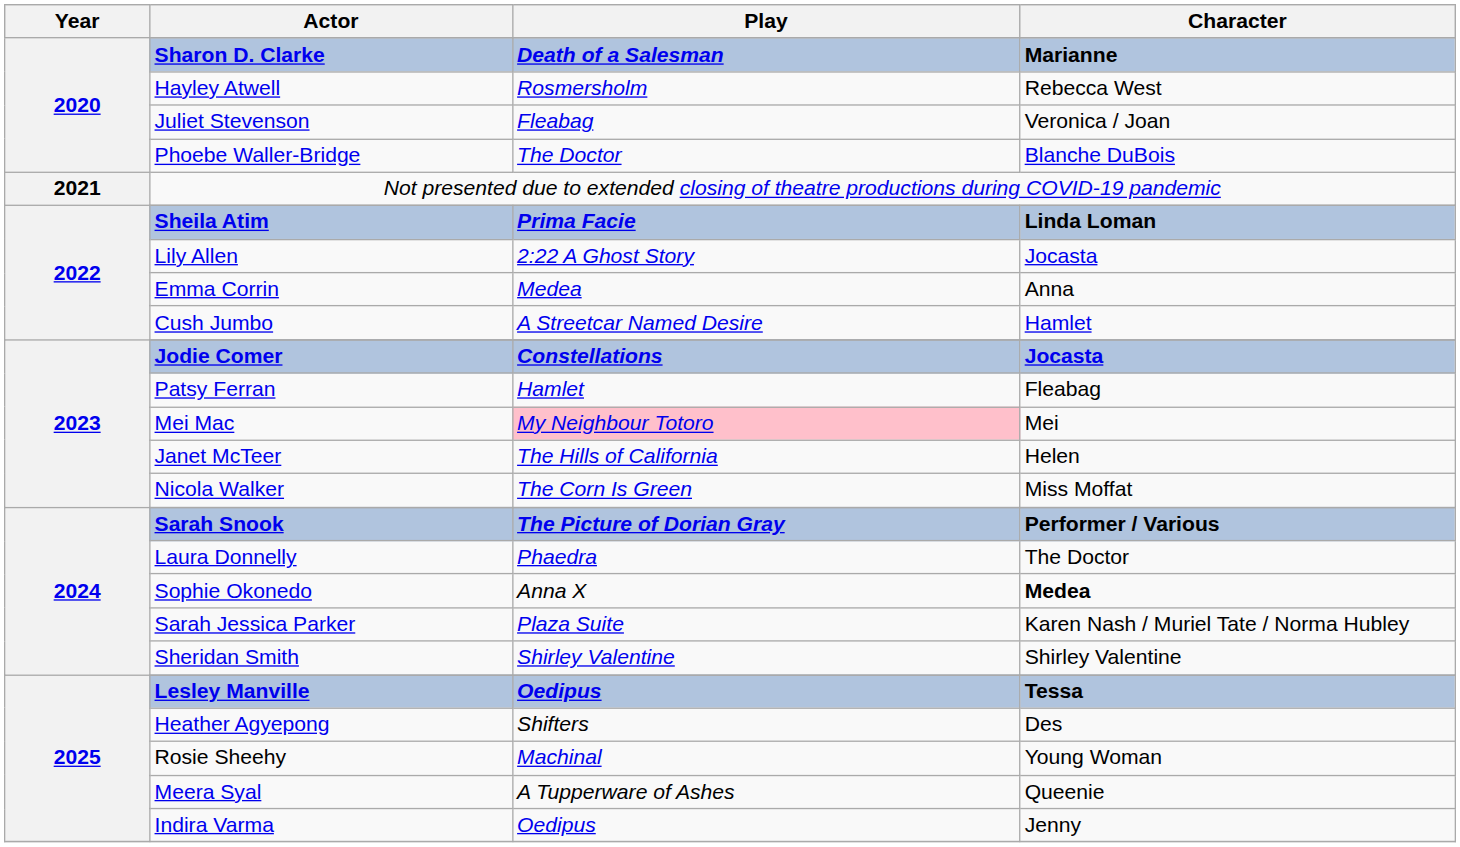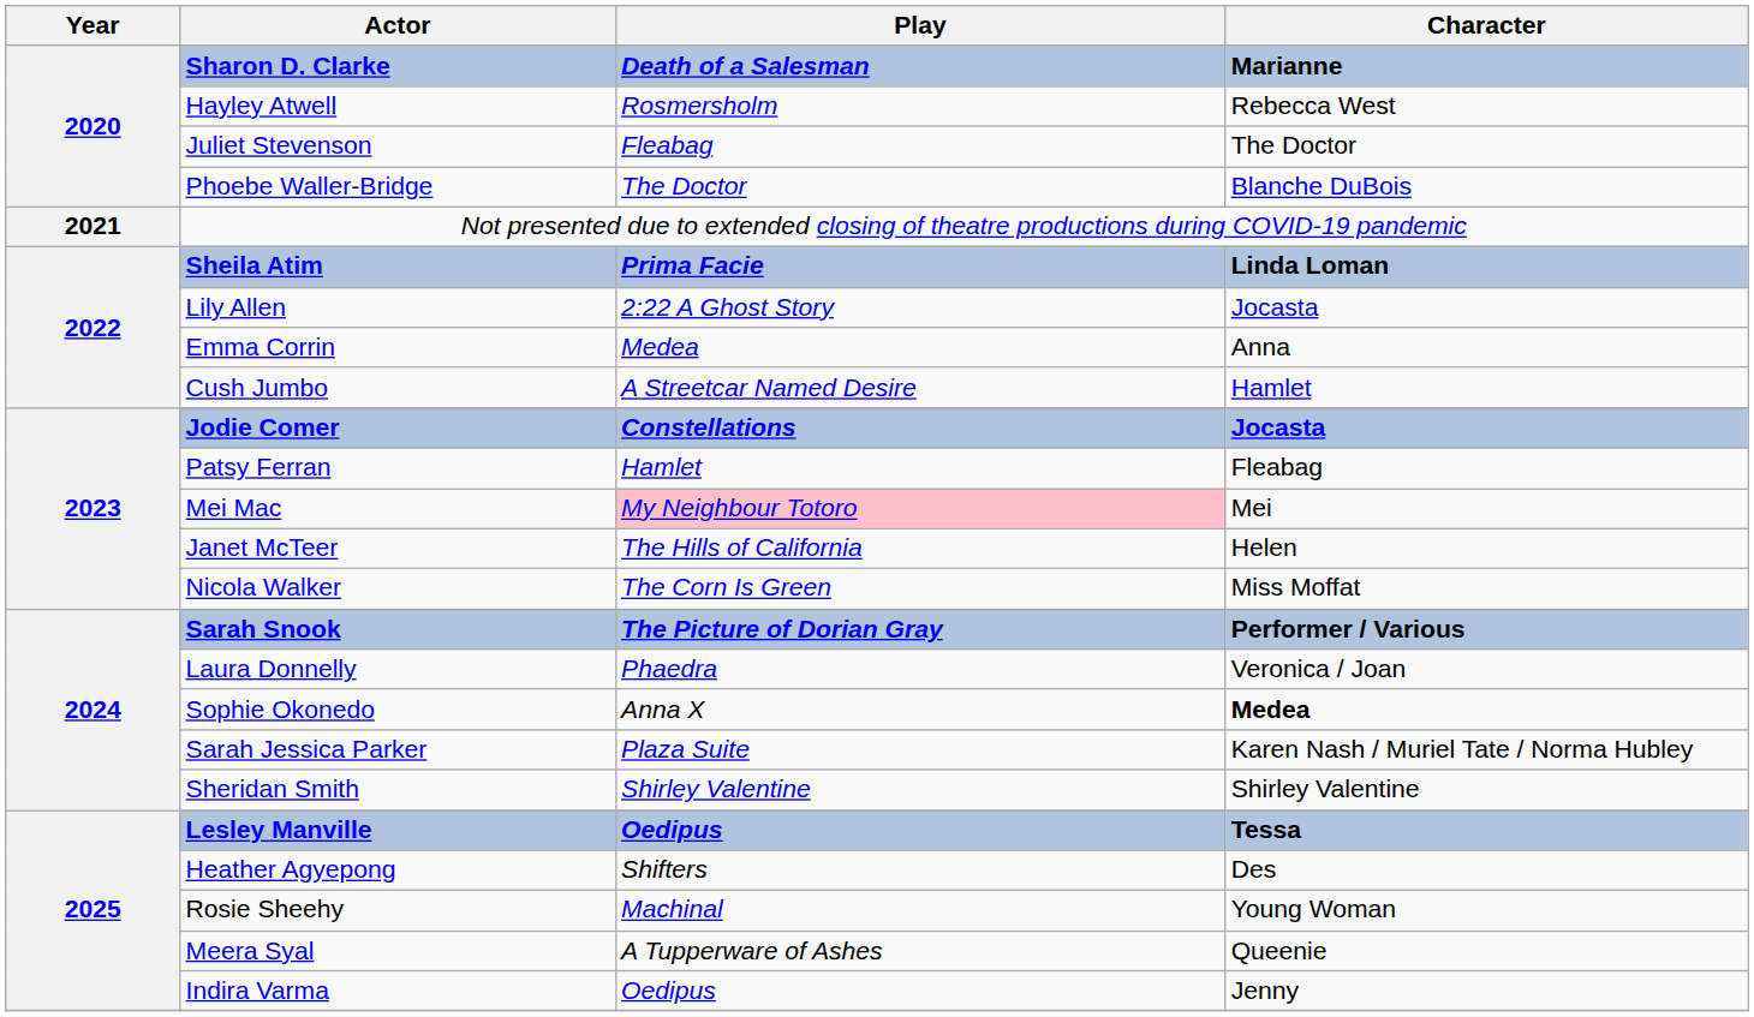Juliet Stevenson | Character: Veronica / Joan -> The Doctor
Laura Donnelly | Character: The Doctor -> Veronica / Joan
